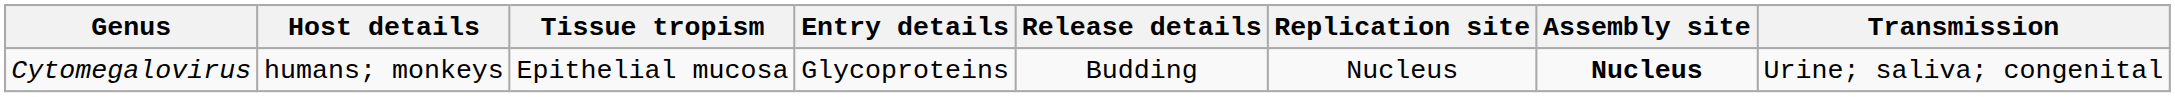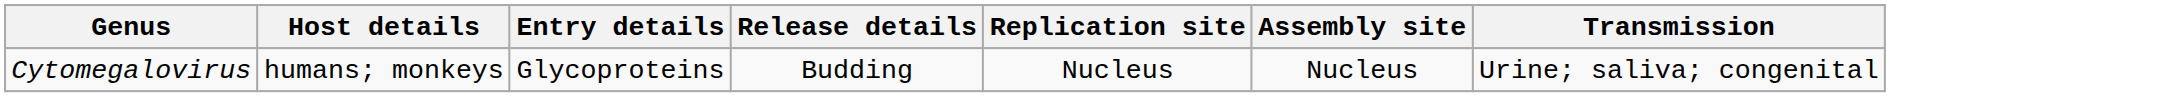- column: Tissue tropism | Epithelial mucosa
Cytomegalovirus | Assembly site: bold -> normal
